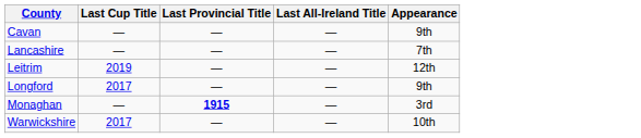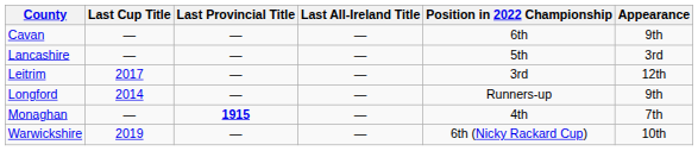+ column: Position in 2022 Championship | 6th | 5th | 3rd | Runners-up | 4th | 6th (Nicky Rackard Cup)
Lancashire | Appearance: 7th -> 3rd
Leitrim | Last Cup Title: 2019 -> 2017
Longford | Last Cup Title: 2017 -> 2014
Monaghan | Appearance: 3rd -> 7th
Warwickshire | Last Cup Title: 2017 -> 2019
